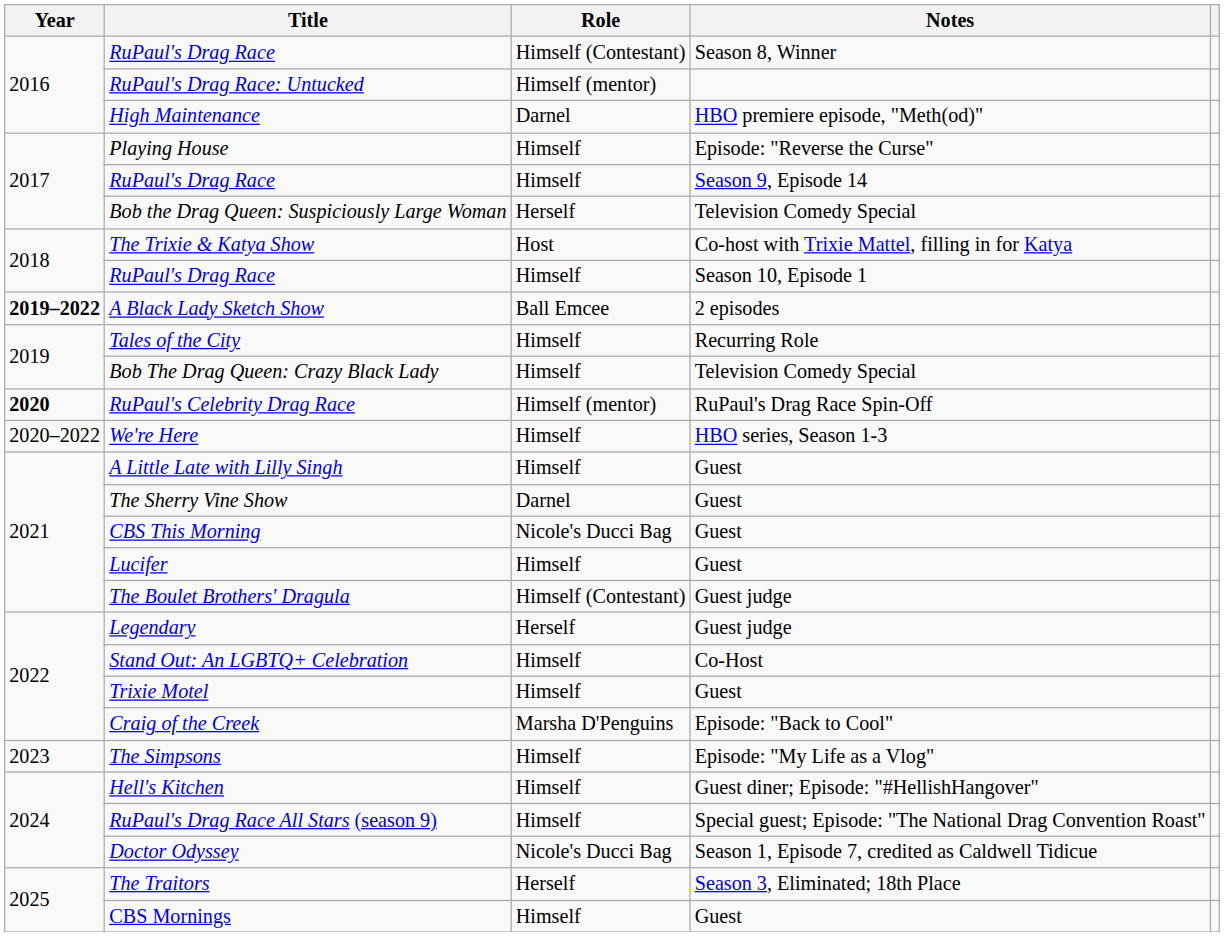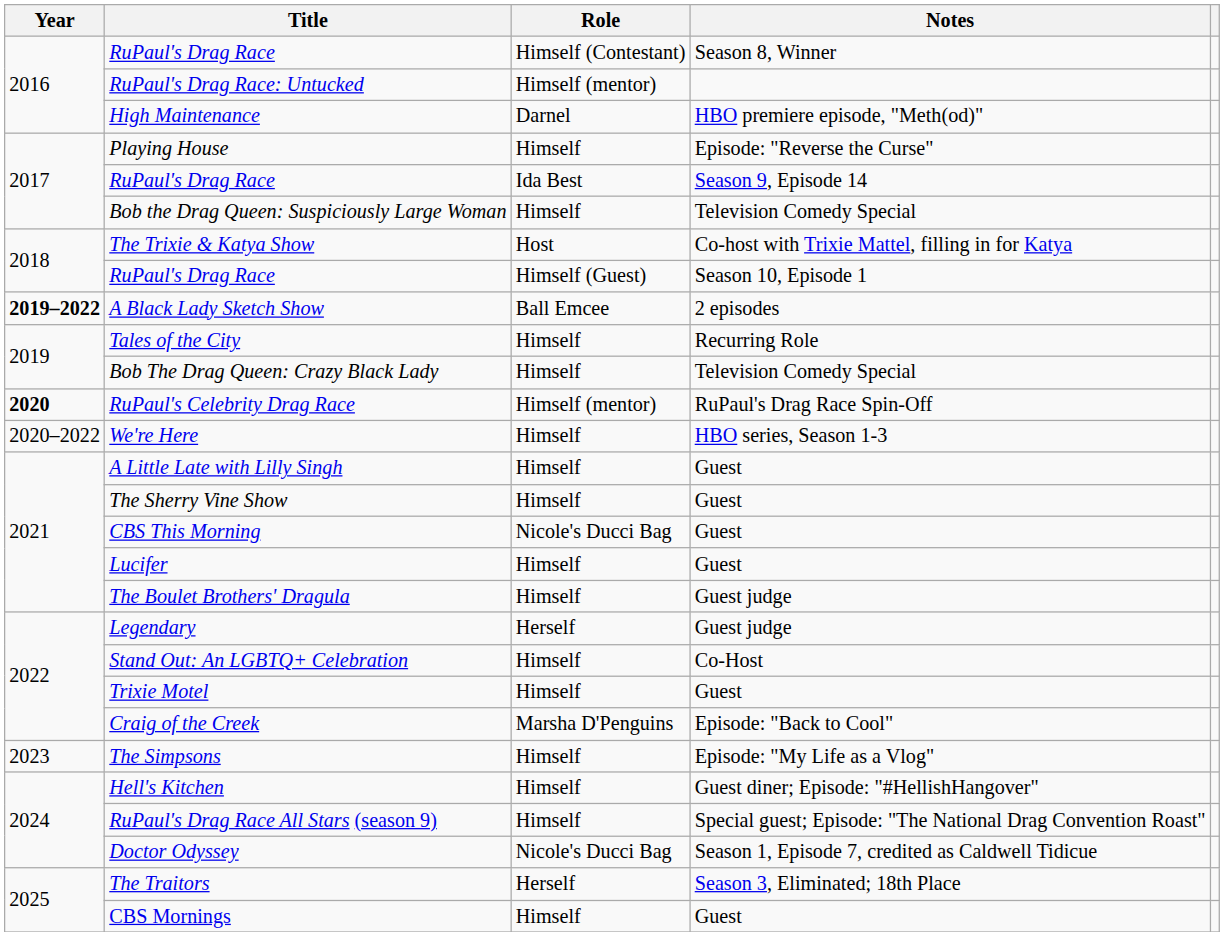RuPaul's Drag Race / Season 9, Episode 14 | Role: Himself -> Ida Best
Bob the Drag Queen: Suspiciously Large Woman | Role: Herself -> Himself
RuPaul's Drag Race / Season 10, Episode 1 | Role: Himself -> Himself (Guest)
The Sherry Vine Show | Role: Darnel -> Himself
The Boulet Brothers' Dragula | Role: Himself (Contestant) -> Himself
